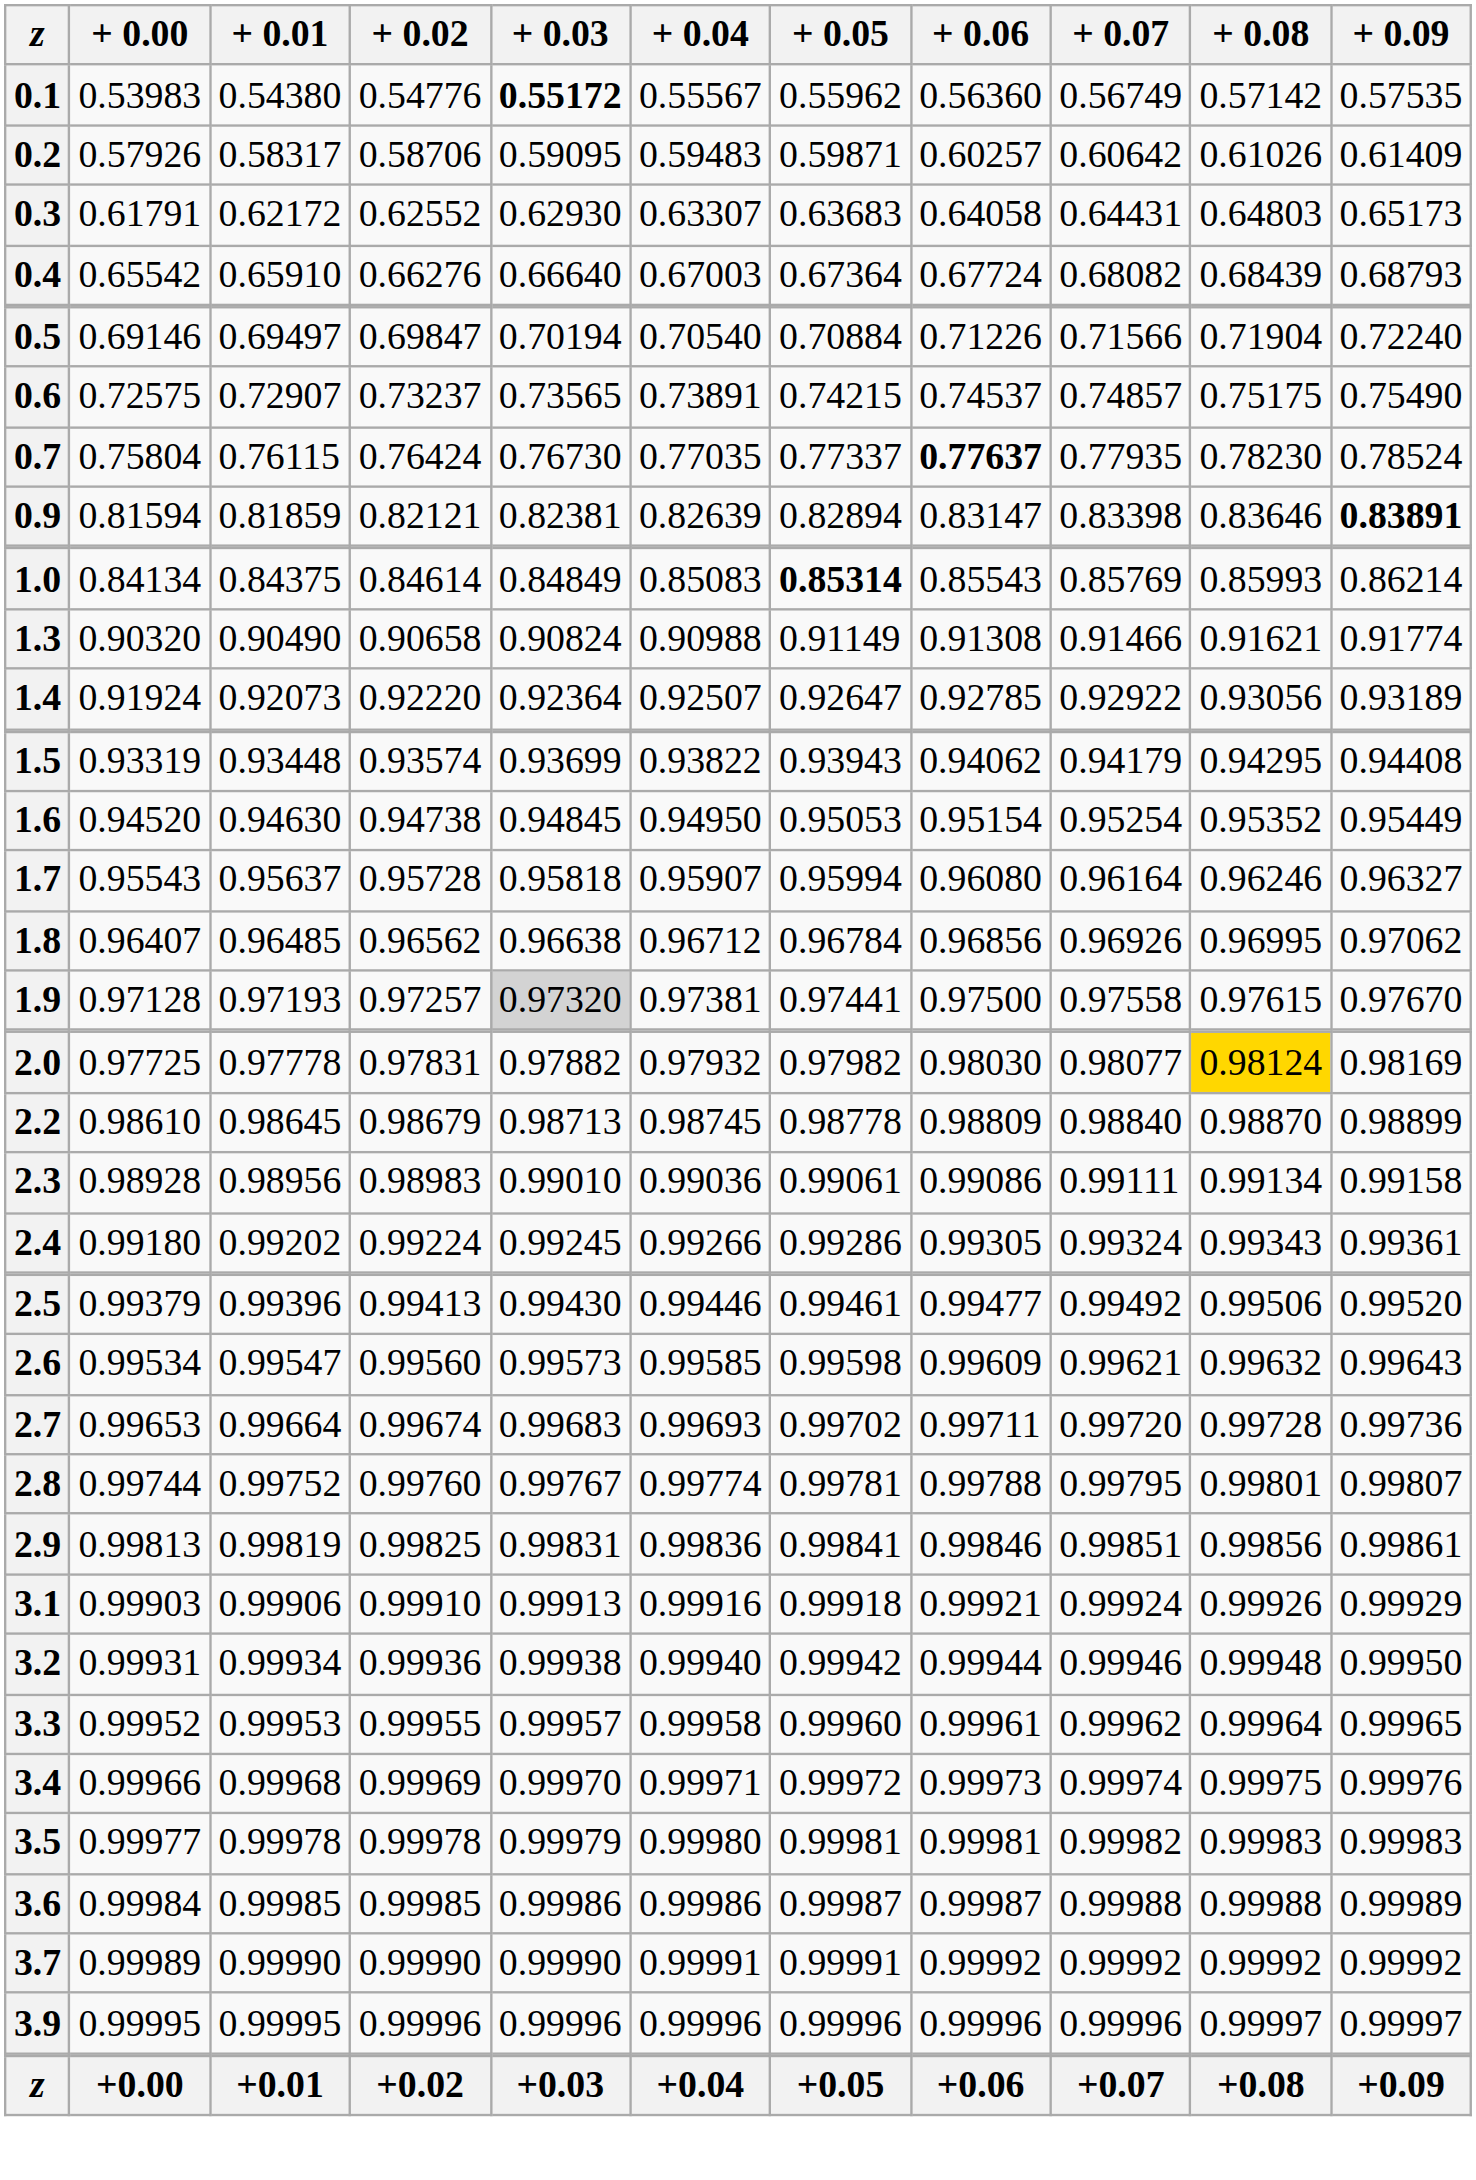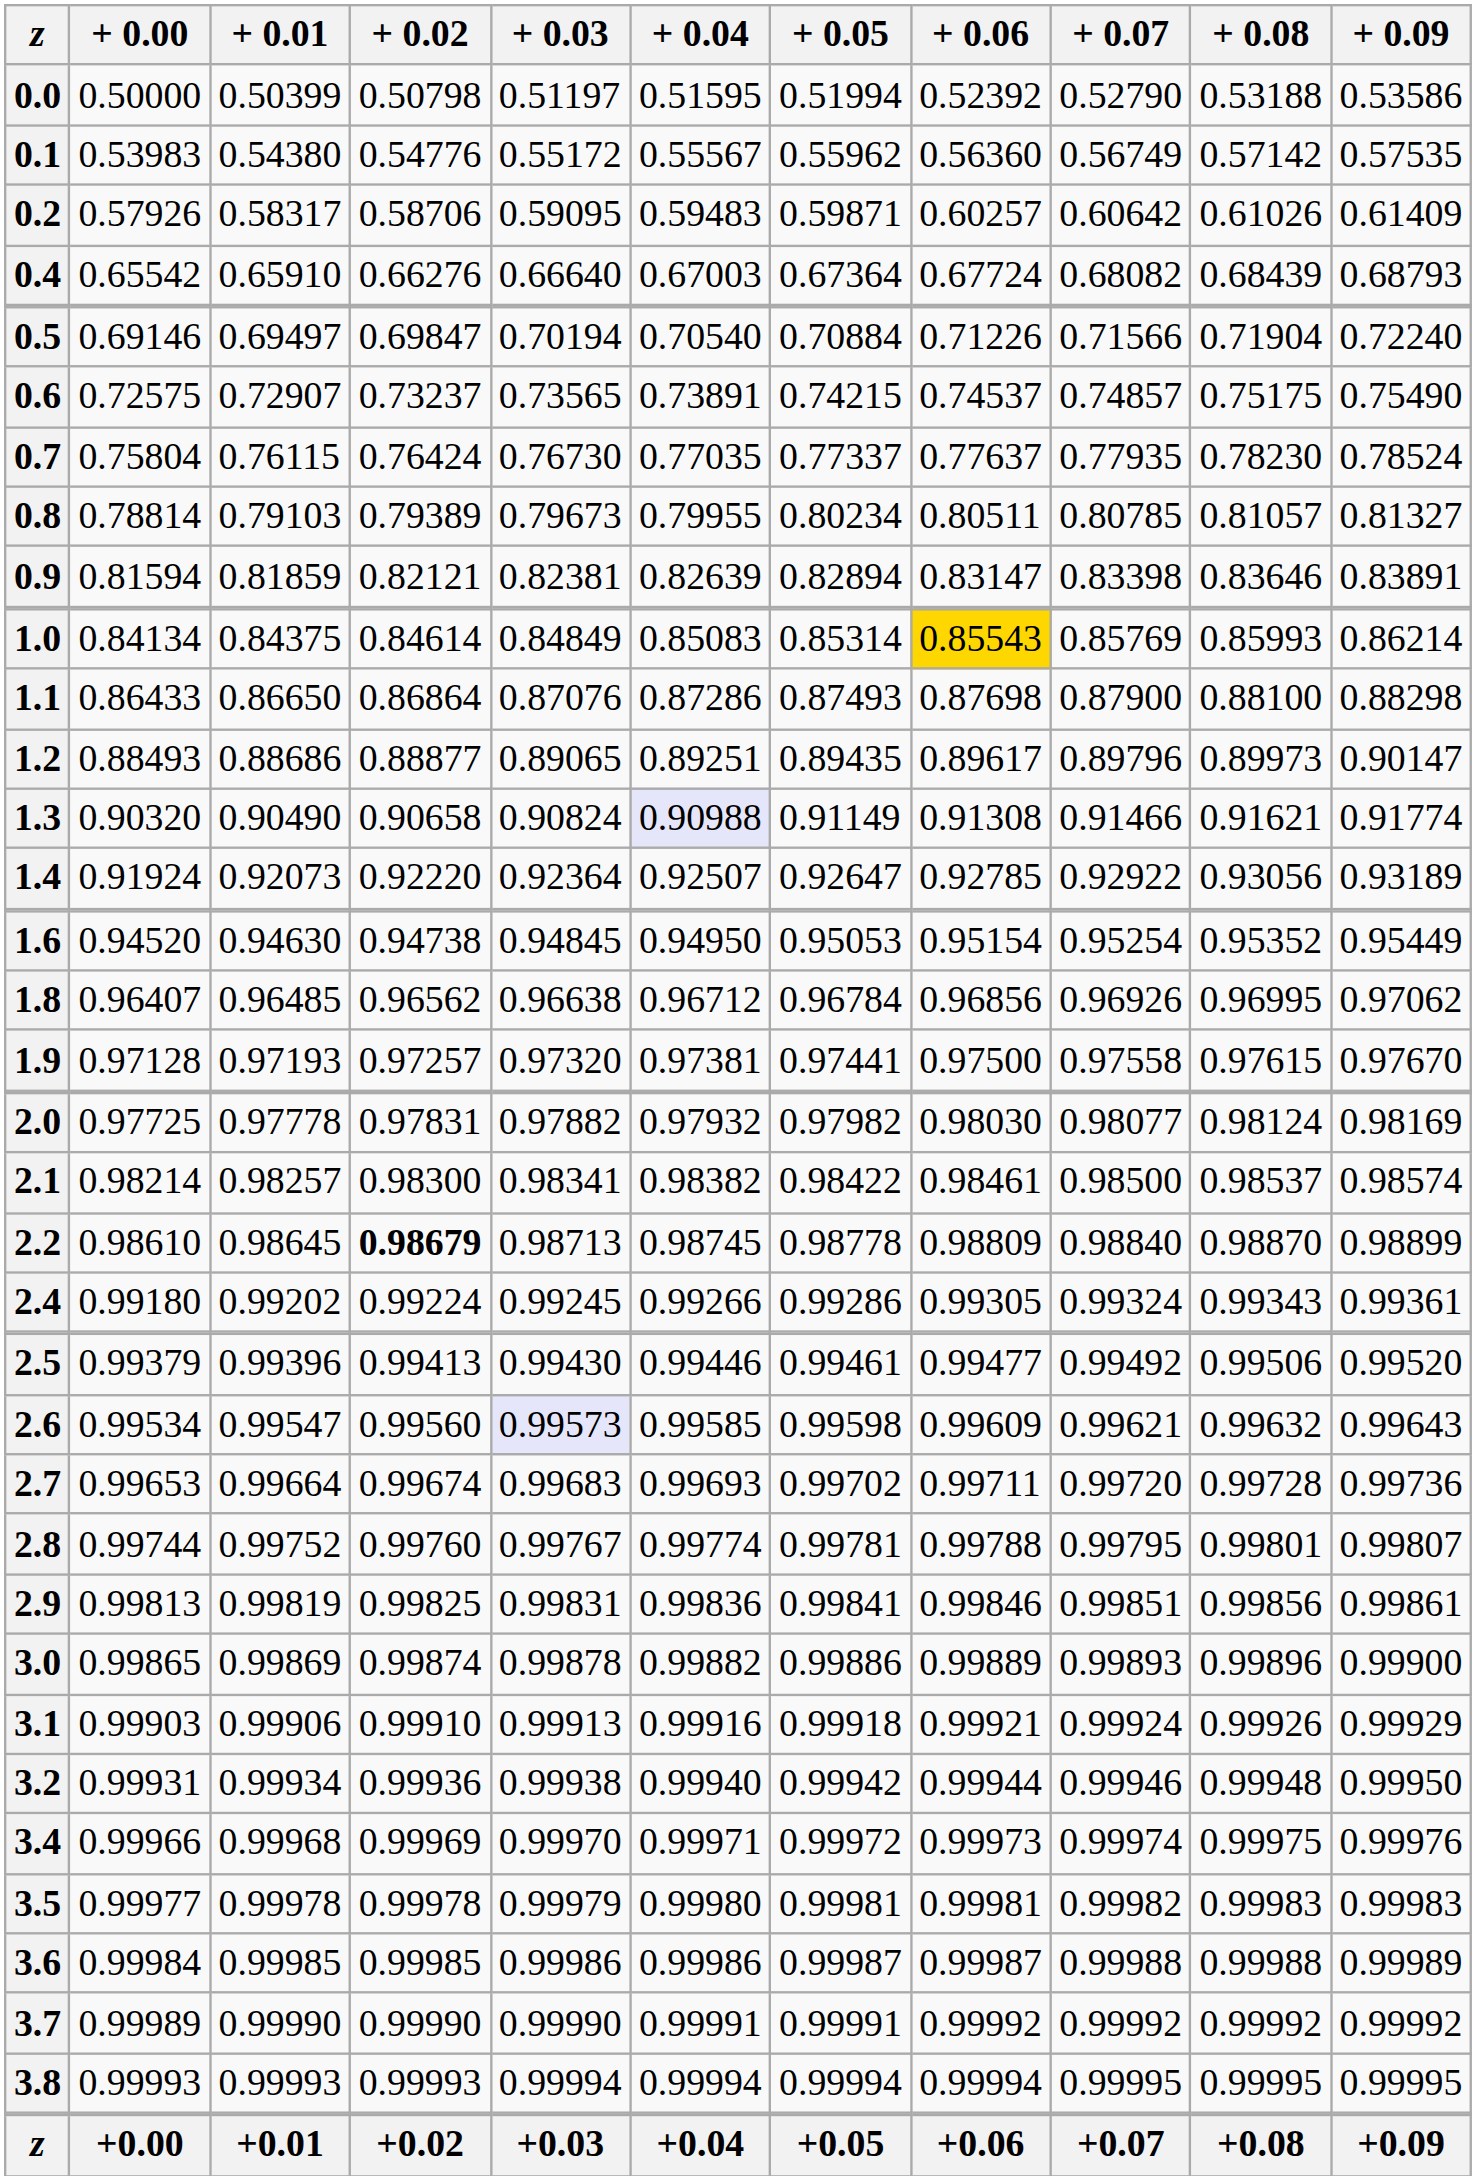+ row: 0.0 | 0.50000 | 0.50399 | 0.50798 | 0.51197 | 0.51595 | 0.51994 | 0.52392 | 0.52790 | 0.53188 | 0.53586
0.1 | + 0.03: bold -> normal
- row: 0.3 | 0.61791 | 0.62172 | 0.62552 | 0.62930 | 0.63307 | 0.63683 | 0.64058 | 0.64431 | 0.64803 | 0.65173
0.7 | + 0.06: bold -> normal
+ row: 0.8 | 0.78814 | 0.79103 | 0.79389 | 0.79673 | 0.79955 | 0.80234 | 0.80511 | 0.80785 | 0.81057 | 0.81327
0.9 | + 0.09: bold -> normal
1.0 | + 0.05: bold -> normal
1.0 | + 0.06: no background -> gold background
+ row: 1.1 | 0.86433 | 0.86650 | 0.86864 | 0.87076 | 0.87286 | 0.87493 | 0.87698 | 0.87900 | 0.88100 | 0.88298
+ row: 1.2 | 0.88493 | 0.88686 | 0.88877 | 0.89065 | 0.89251 | 0.89435 | 0.89617 | 0.89796 | 0.89973 | 0.90147
1.3 | + 0.04: no background -> lavender background
- row: 1.5 | 0.93319 | 0.93448 | 0.93574 | 0.93699 | 0.93822 | 0.93943 | 0.94062 | 0.94179 | 0.94295 | 0.94408
- row: 1.7 | 0.95543 | 0.95637 | 0.95728 | 0.95818 | 0.95907 | 0.95994 | 0.96080 | 0.96164 | 0.96246 | 0.96327
1.9 | + 0.03: lightgrey background -> no background
2.0 | + 0.08: gold background -> no background
+ row: 2.1 | 0.98214 | 0.98257 | 0.98300 | 0.98341 | 0.98382 | 0.98422 | 0.98461 | 0.98500 | 0.98537 | 0.98574
2.2 | + 0.02: normal -> bold
- row: 2.3 | 0.98928 | 0.98956 | 0.98983 | 0.99010 | 0.99036 | 0.99061 | 0.99086 | 0.99111 | 0.99134 | 0.99158
2.6 | + 0.03: no background -> lavender background
+ row: 3.0 | 0.99865 | 0.99869 | 0.99874 | 0.99878 | 0.99882 | 0.99886 | 0.99889 | 0.99893 | 0.99896 | 0.99900
- row: 3.3 | 0.99952 | 0.99953 | 0.99955 | 0.99957 | 0.99958 | 0.99960 | 0.99961 | 0.99962 | 0.99964 | 0.99965
+ row: 3.8 | 0.99993 | 0.99993 | 0.99993 | 0.99994 | 0.99994 | 0.99994 | 0.99994 | 0.99995 | 0.99995 | 0.99995
- row: 3.9 | 0.99995 | 0.99995 | 0.99996 | 0.99996 | 0.99996 | 0.99996 | 0.99996 | 0.99996 | 0.99997 | 0.99997
